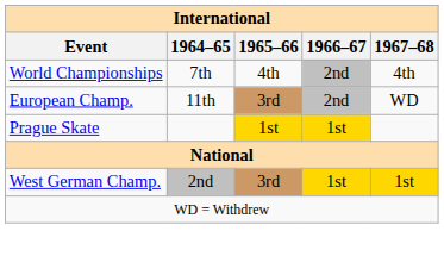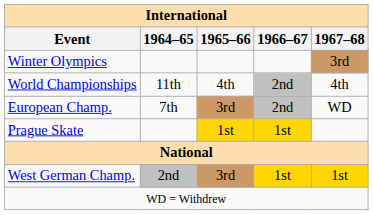+ row: Winter Olympics | 3rd
World Championships | 1964–65: 7th -> 11th
European Champ. | 1964–65: 11th -> 7th
